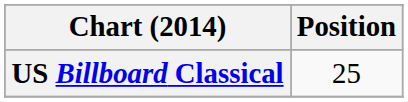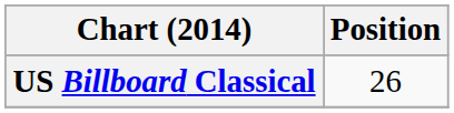US Billboard Classical | Position: 25 -> 26
